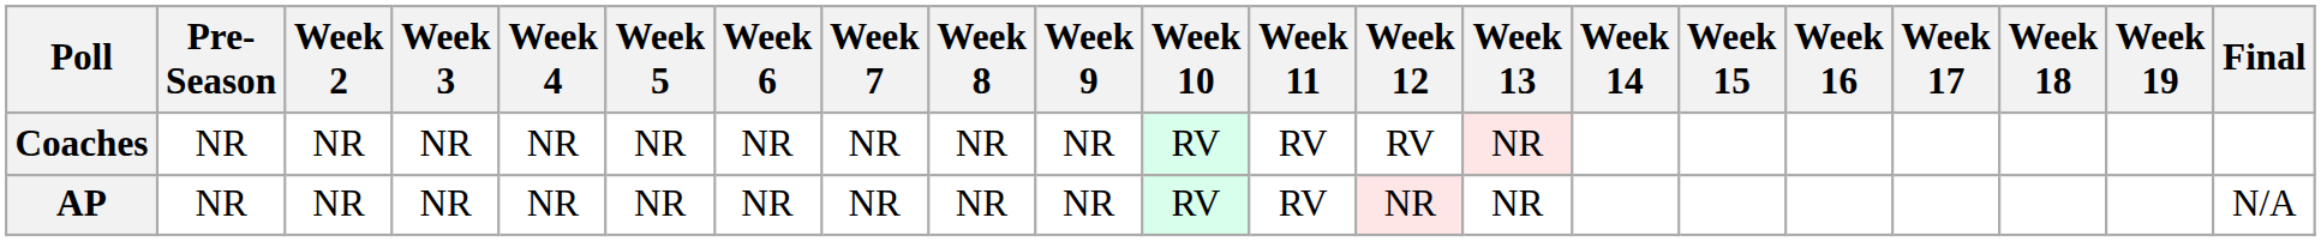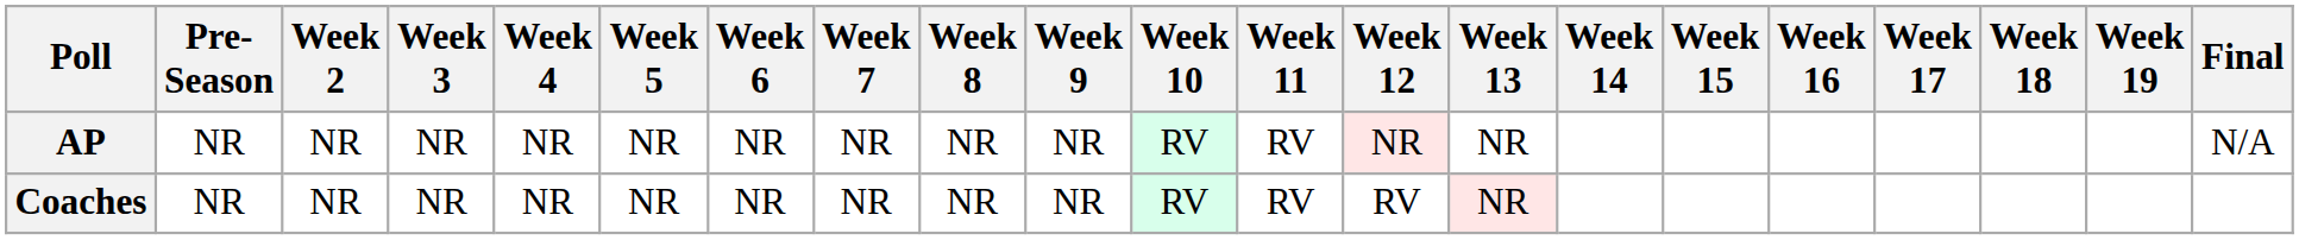rows swapped: AP <-> Coaches
